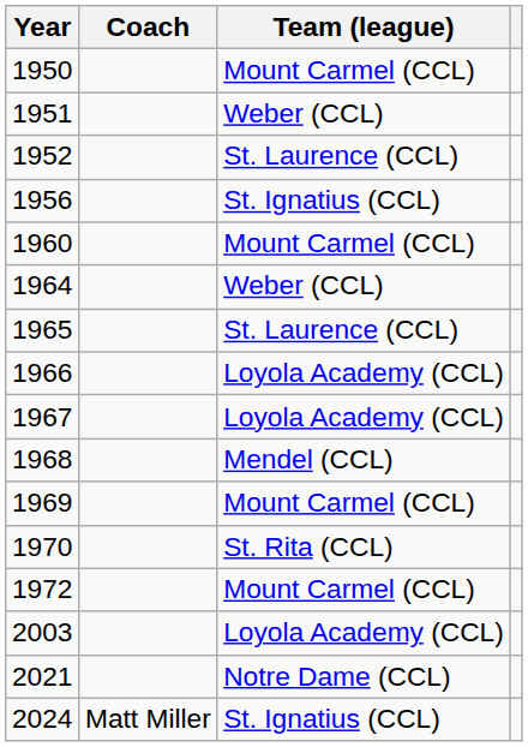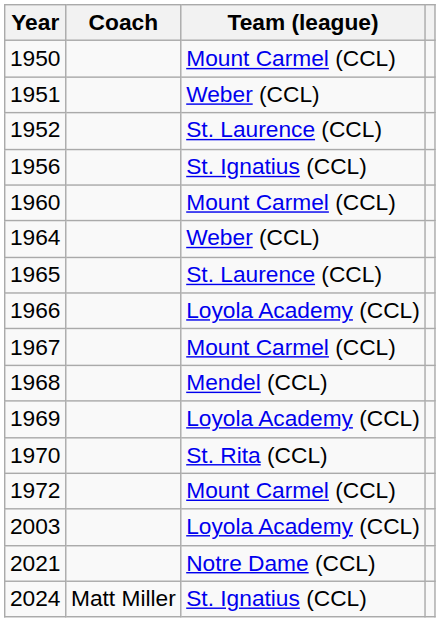1967 | Team (league): Loyola Academy (CCL) -> Mount Carmel (CCL)
1969 | Team (league): Mount Carmel (CCL) -> Loyola Academy (CCL)
